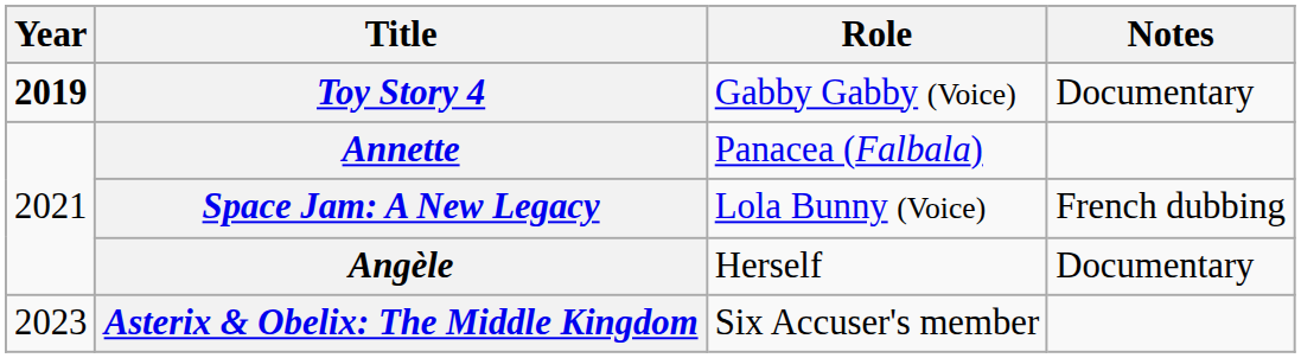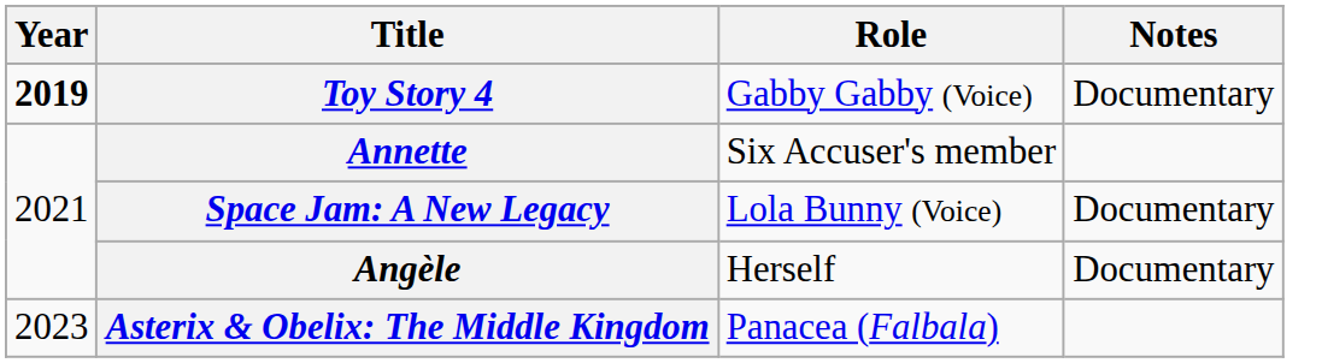Annette | Role: Panacea (Falbala) -> Six Accuser's member
Space Jam: A New Legacy | Notes: French dubbing -> Documentary
Asterix & Obelix: The Middle Kingdom | Role: Six Accuser's member -> Panacea (Falbala)
